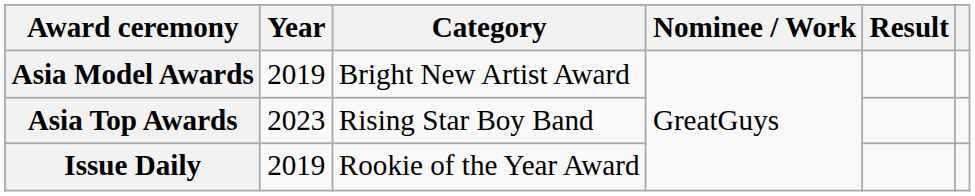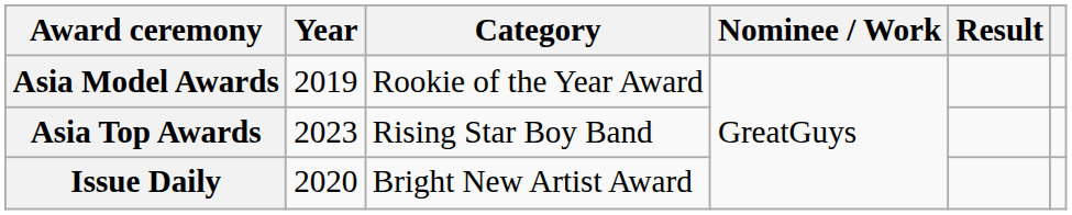Asia Model Awards | Category: Bright New Artist Award -> Rookie of the Year Award
Issue Daily | Year: 2019 -> 2020
Issue Daily | Category: Rookie of the Year Award -> Bright New Artist Award
